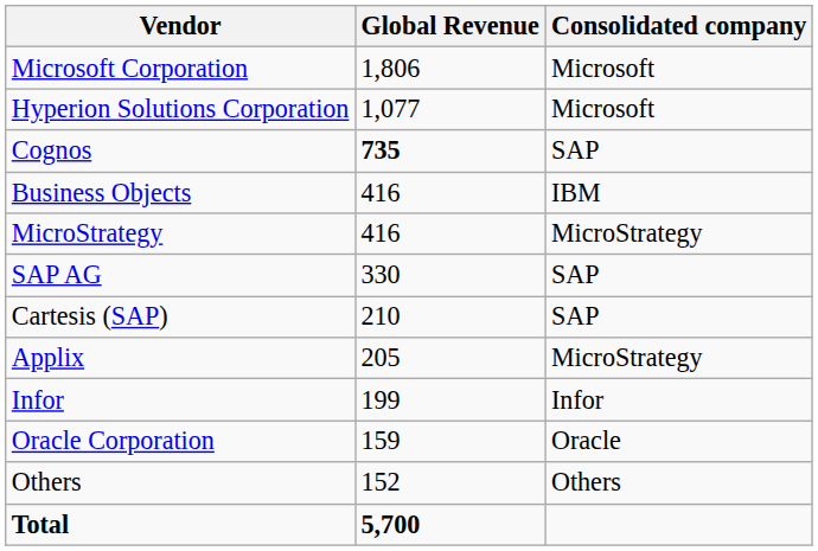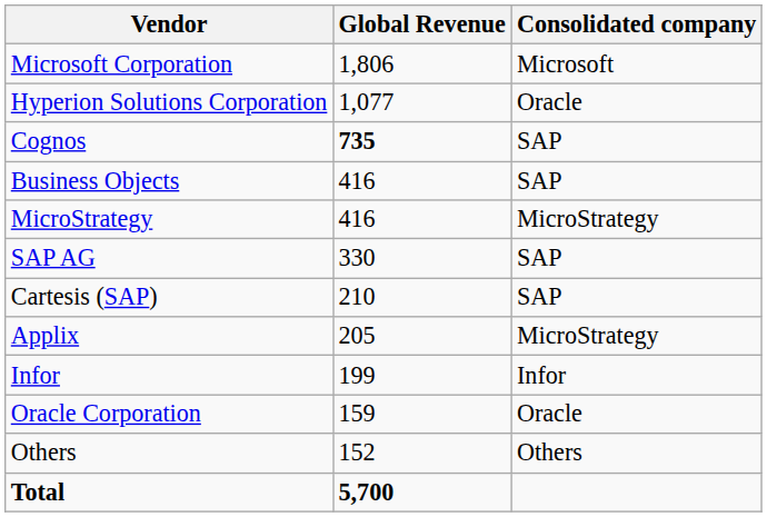Hyperion Solutions Corporation | Consolidated company: Microsoft -> Oracle
Business Objects | Consolidated company: IBM -> SAP
